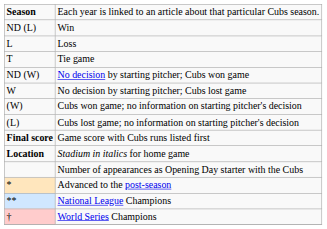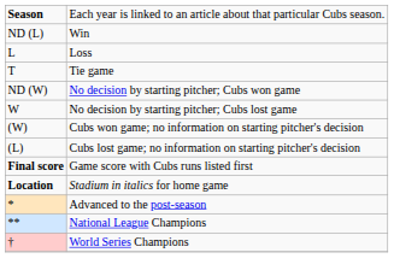- row: Number of appearances as Opening Day starter with the Cubs
